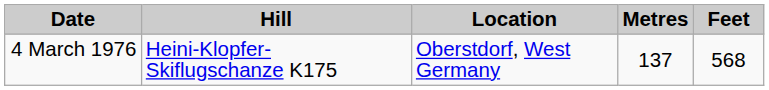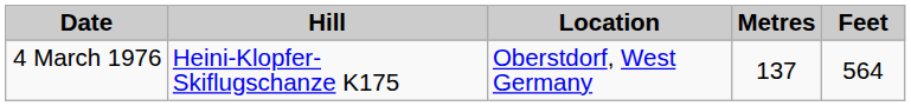4 March 1976 | Feet: 568 -> 564
